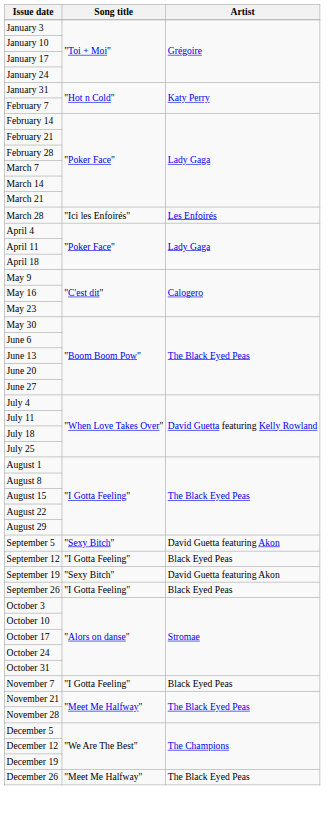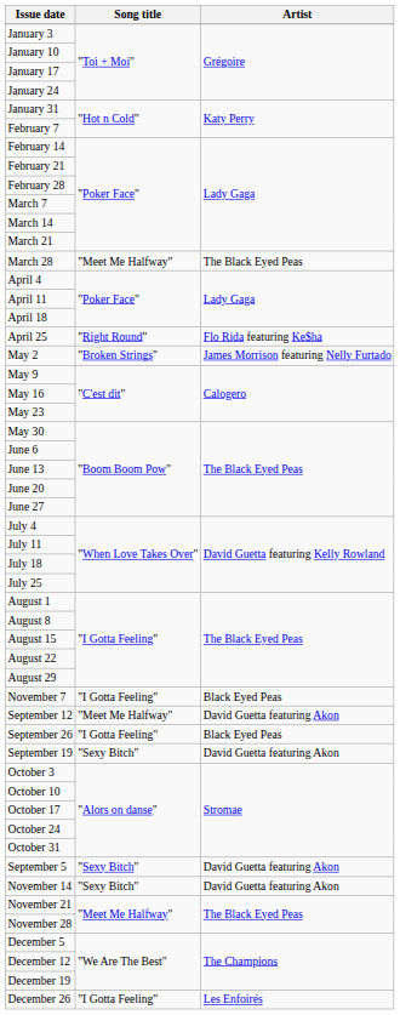March 28 | Song title: "Ici les Enfoirés" -> "Meet Me Halfway"
March 28 | Artist: Les Enfoirés -> The Black Eyed Peas
+ row: April 25 | "Right Round" | Flo Rida featuring Ke$ha
+ row: May 2 | "Broken Strings" | James Morrison featuring Nelly Furtado
rows swapped: September 5 <-> November 7
September 12 | Song title: "I Gotta Feeling" -> "Meet Me Halfway"
September 12 | Artist: Black Eyed Peas -> David Guetta featuring Akon
rows swapped: September 19 <-> September 26
+ row: November 14 | "Sexy Bitch" | David Guetta featuring Akon
December 26 | Song title: "Meet Me Halfway" -> "I Gotta Feeling"
December 26 | Artist: The Black Eyed Peas -> Les Enfoirés
